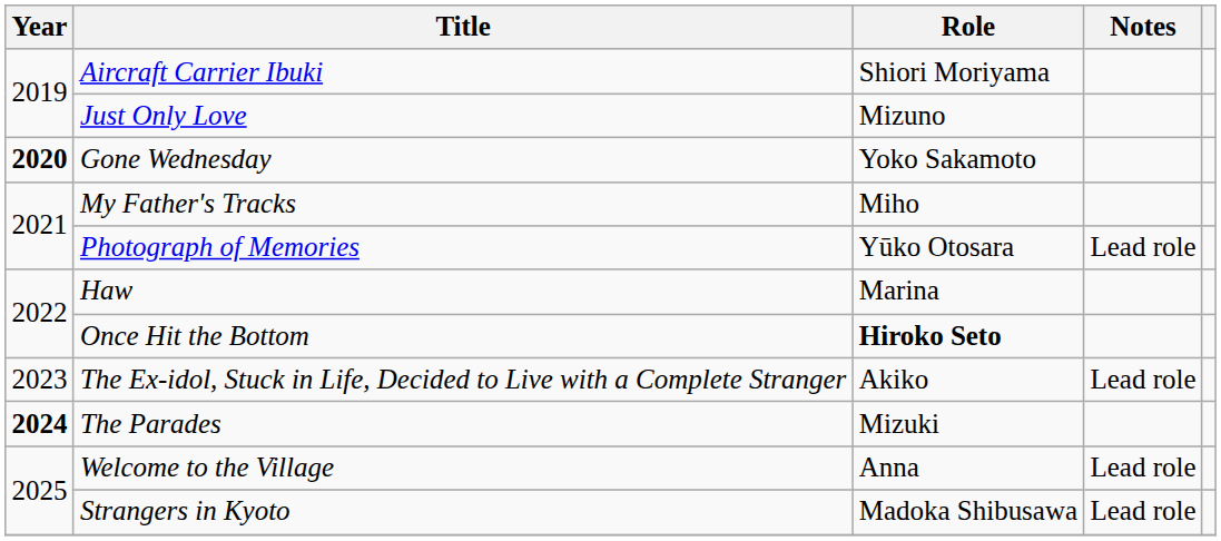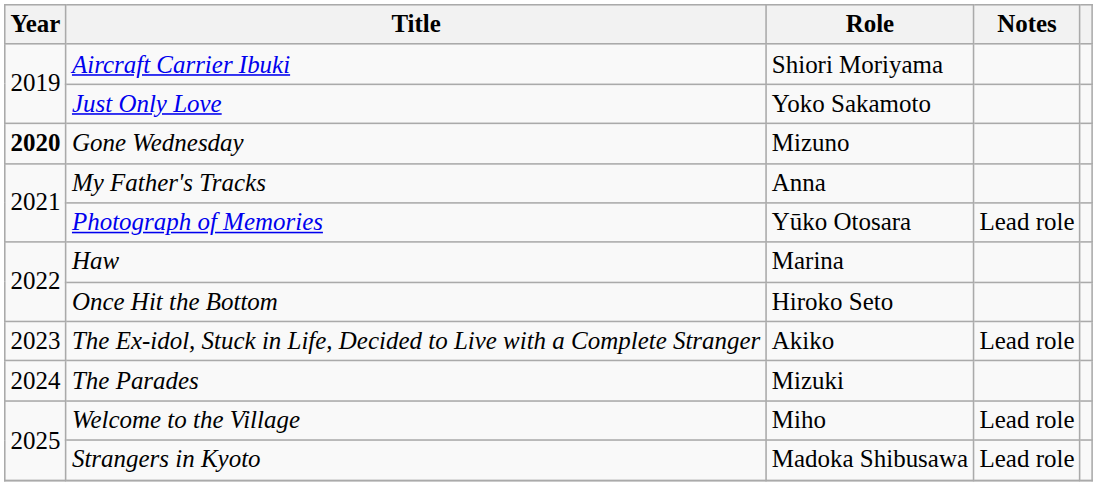Just Only Love | Role: Mizuno -> Yoko Sakamoto
Gone Wednesday | Role: Yoko Sakamoto -> Mizuno
My Father's Tracks | Role: Miho -> Anna
Once Hit the Bottom | Role: bold -> normal
The Parades | Year: bold -> normal
Welcome to the Village | Role: Anna -> Miho
